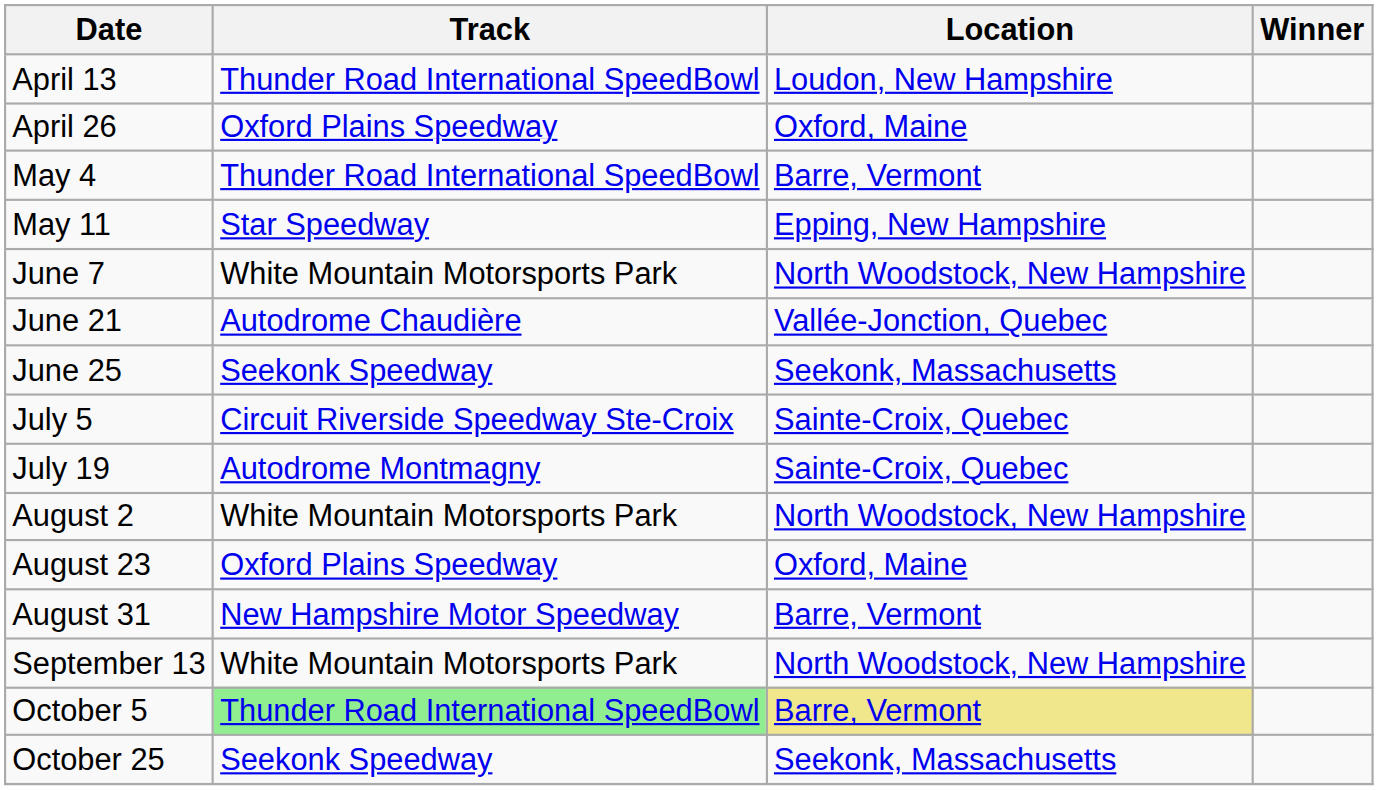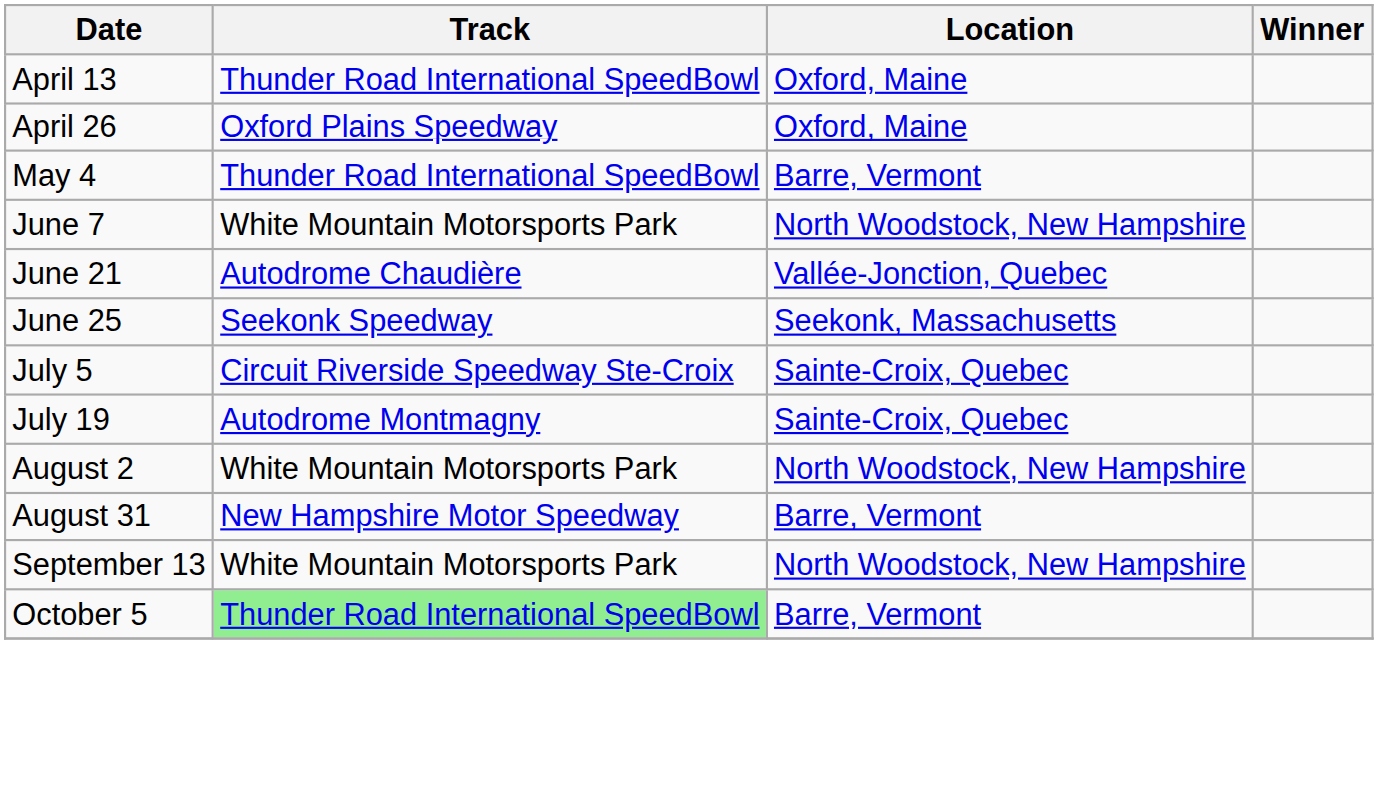April 13 | Location: Loudon, New Hampshire -> Oxford, Maine
- row: May 11 | Star Speedway | Epping, New Hampshire
- row: August 23 | Oxford Plains Speedway | Oxford, Maine
October 5 | Location: khaki background -> no background
- row: October 25 | Seekonk Speedway | Seekonk, Massachusetts
